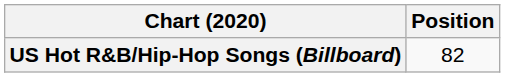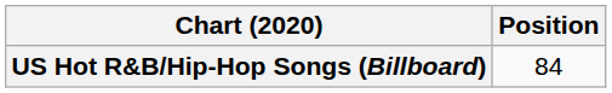US Hot R&B/Hip-Hop Songs (Billboard) | Position: 82 -> 84
